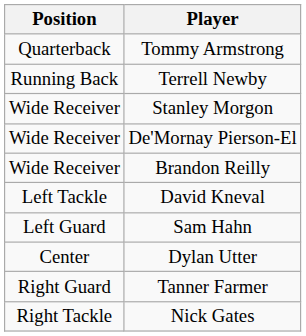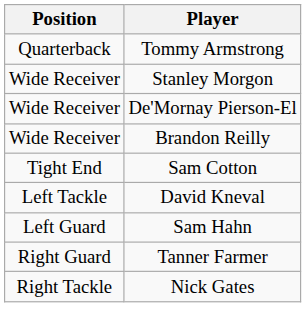- row: Running Back | Terrell Newby
+ row: Tight End | Sam Cotton
- row: Center | Dylan Utter
